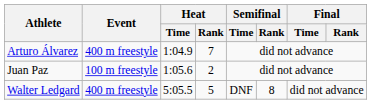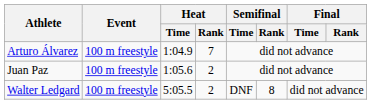Arturo Álvarez | Event: 400 m freestyle -> 100 m freestyle
Walter Ledgard | Event: 400 m freestyle -> 100 m freestyle
Walter Ledgard | Heat / Rank: 5 -> 2
